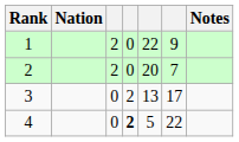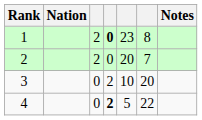1 | column 4: normal -> bold
1 | column 5: 22 -> 23
1 | column 6: 9 -> 8
3 | column 5: 13 -> 10
3 | column 6: 17 -> 20
